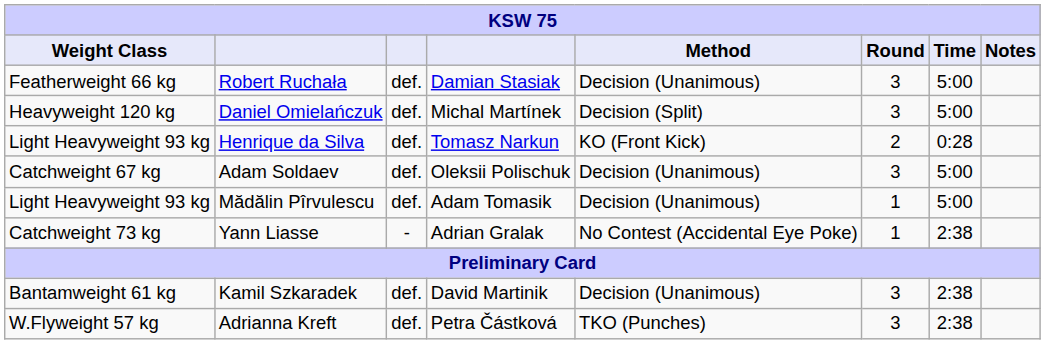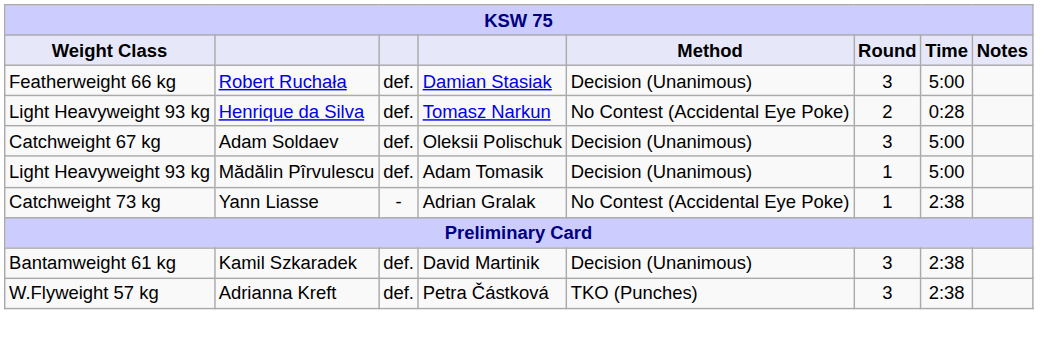- row: Heavyweight 120 kg | Daniel Omielańczuk | def. | Michal Martínek | Decision (Split) | 3 | 5:00
Henrique da Silva | Method: KO (Front Kick) -> No Contest (Accidental Eye Poke)
